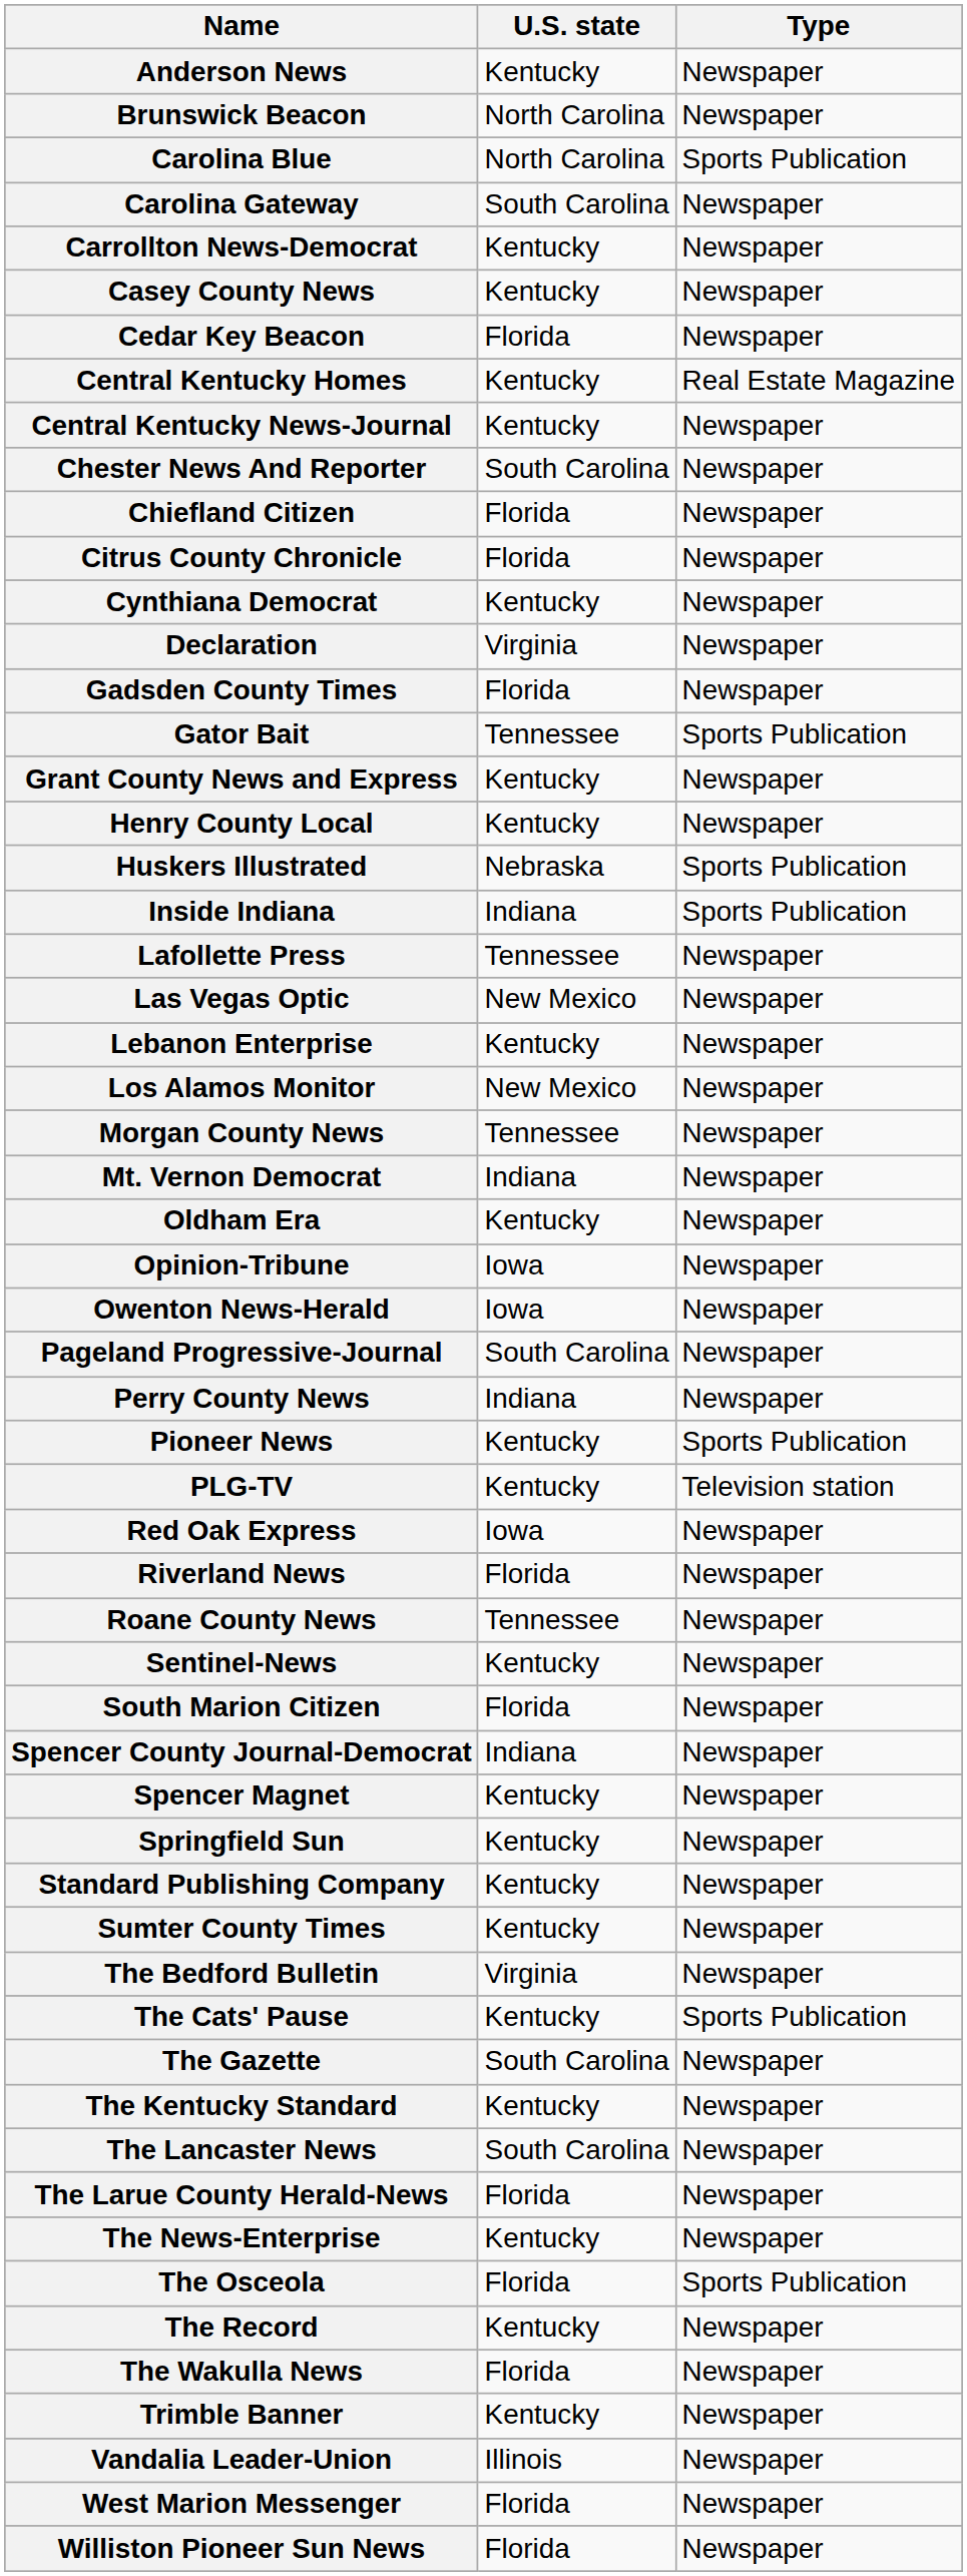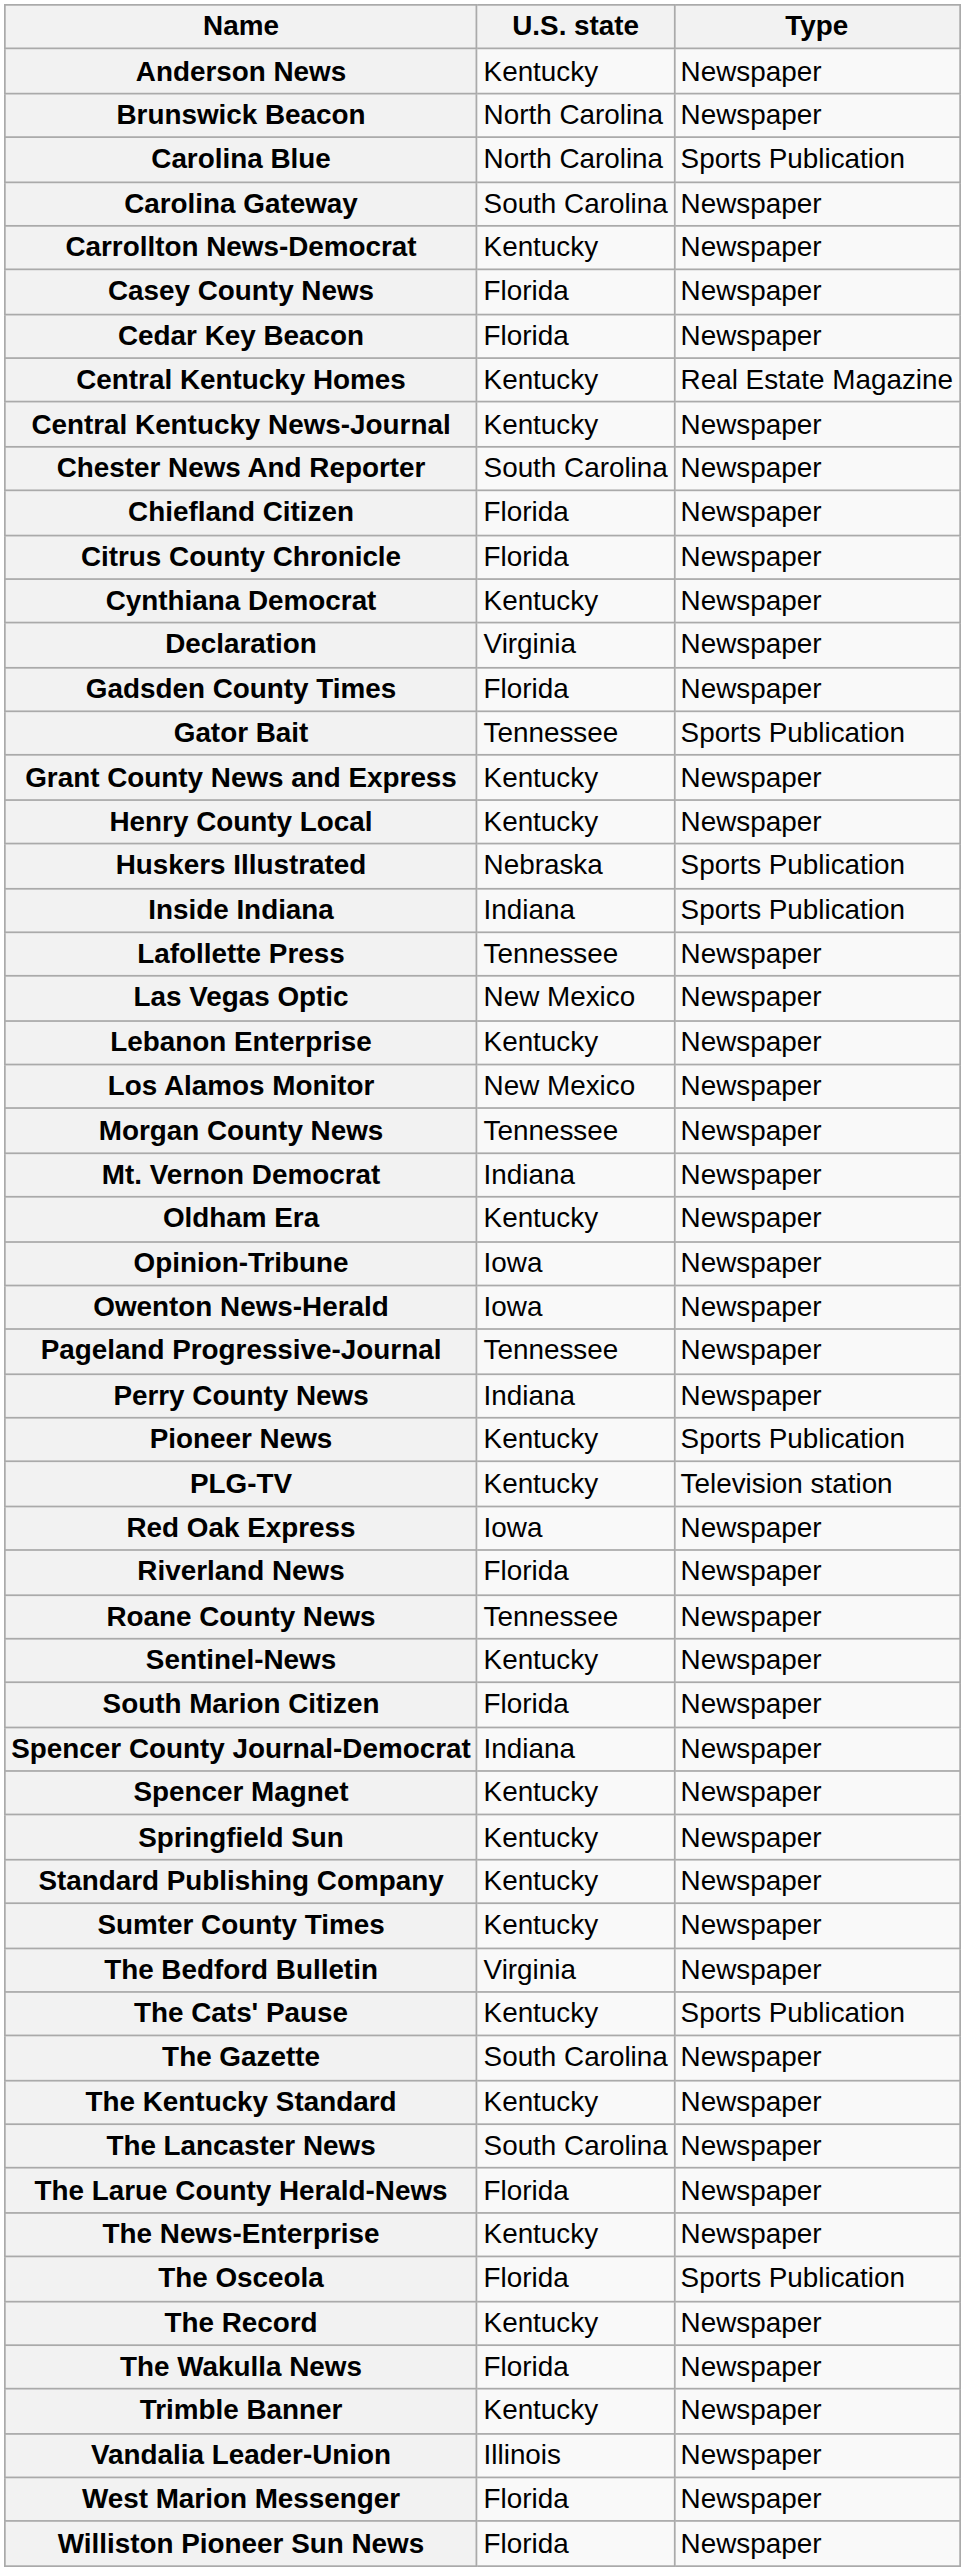Casey County News | U.S. state: Kentucky -> Florida
Pageland Progressive-Journal | U.S. state: South Carolina -> Tennessee
